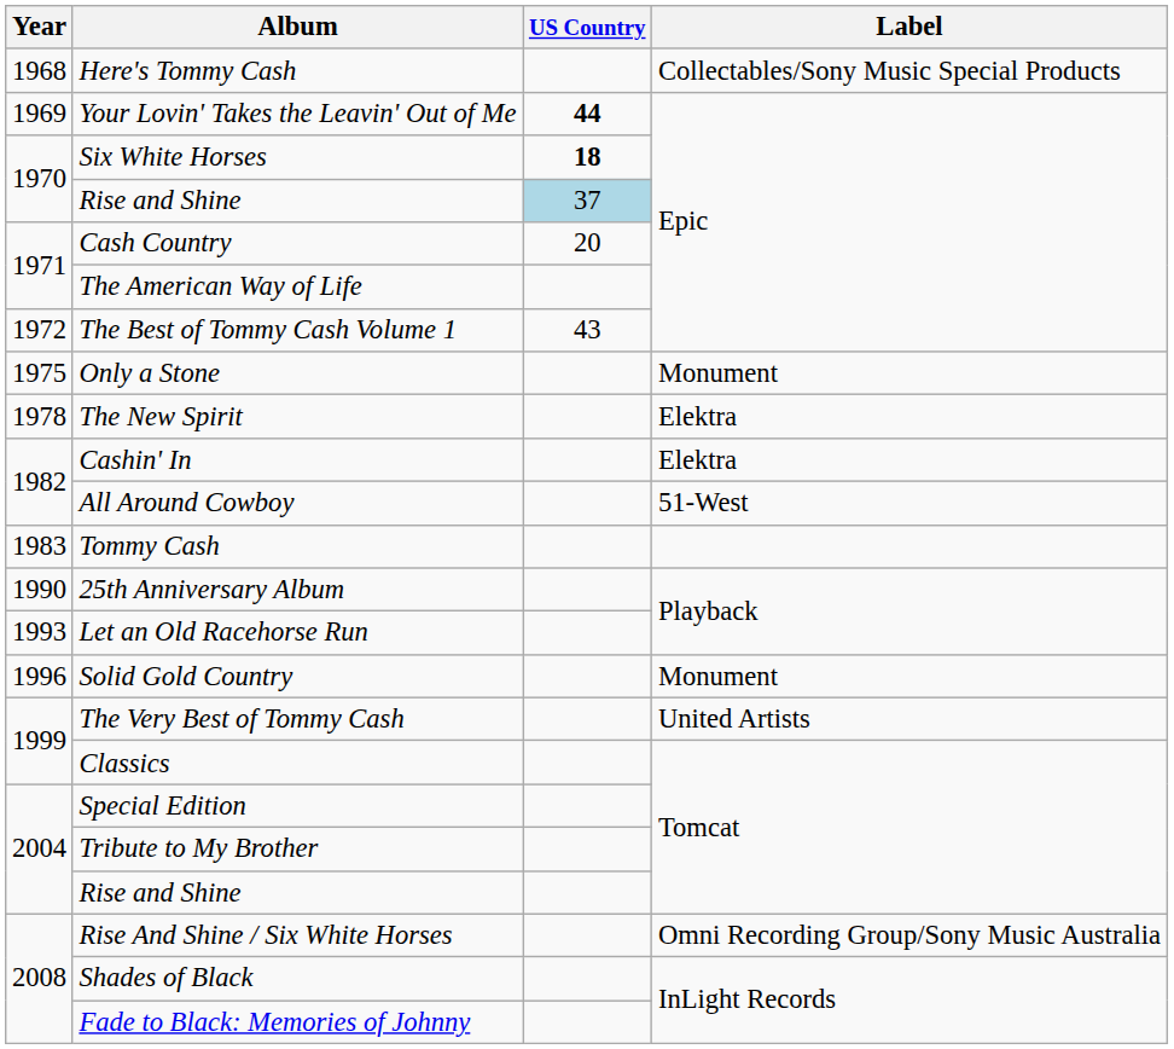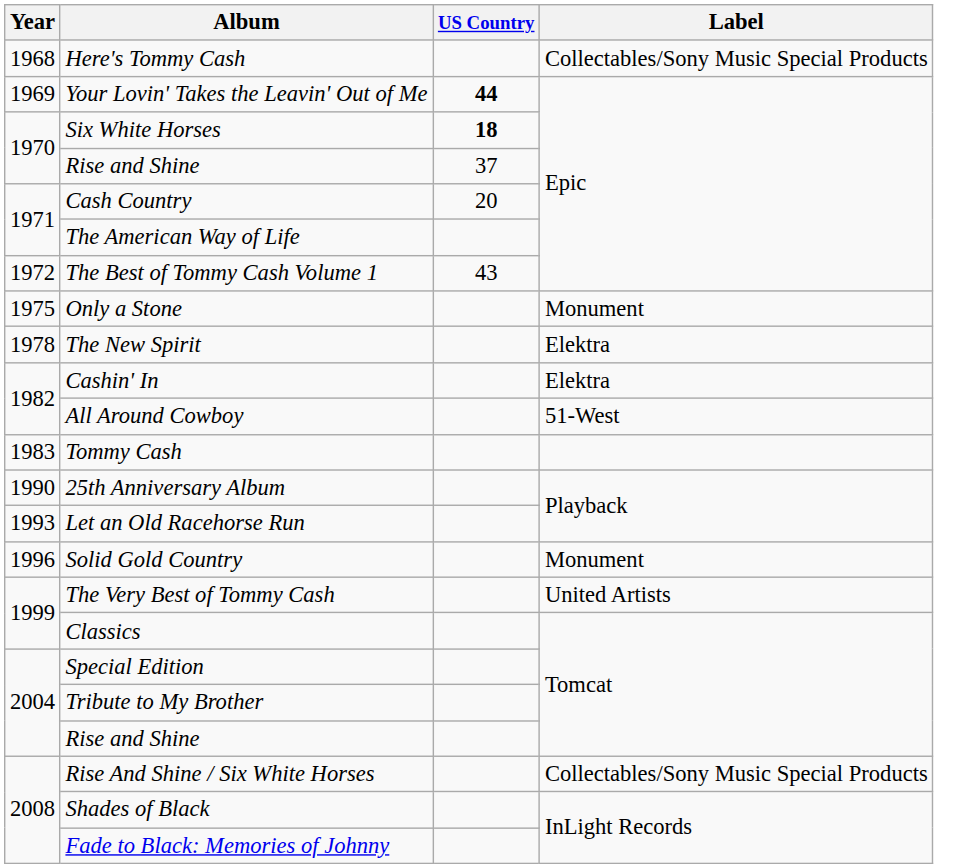1970 / Rise and Shine | US Country: lightblue background -> no background
Rise And Shine / Six White Horses | Label: Omni Recording Group/Sony Music Australia -> Collectables/Sony Music Special Products
